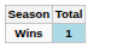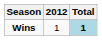+ column: 2012 | 1
